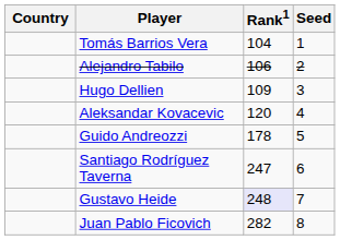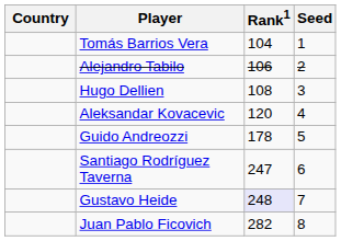Hugo Dellien | Rank1: 109 -> 108
